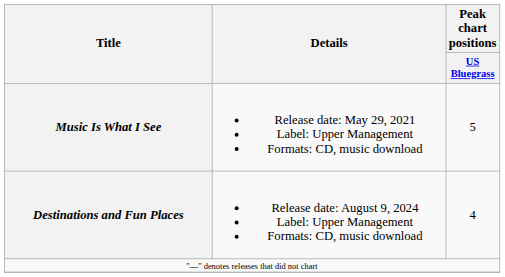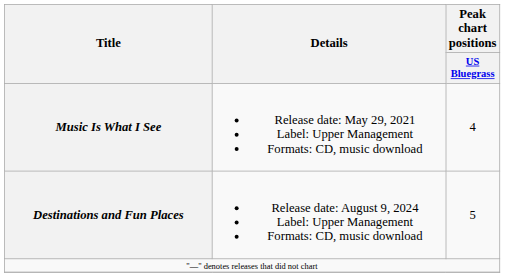Music Is What I See | Peak chart positions / US Bluegrass: 5 -> 4
Destinations and Fun Places | Peak chart positions / US Bluegrass: 4 -> 5
